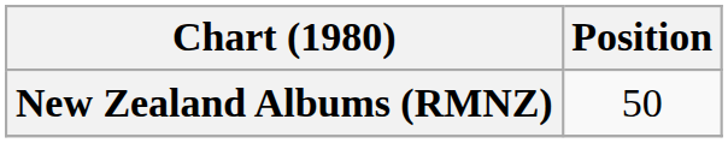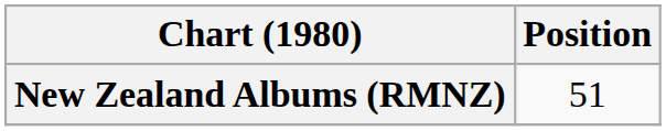New Zealand Albums (RMNZ) | Position: 50 -> 51
